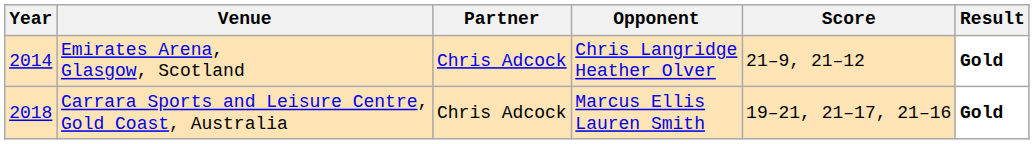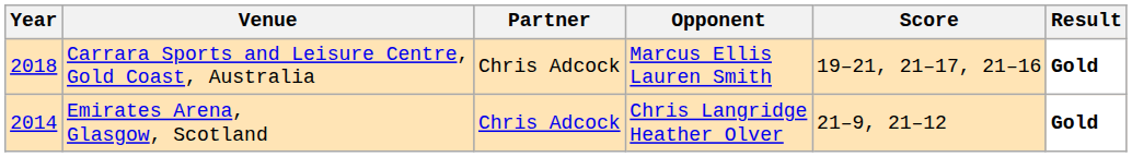rows swapped: Emirates Arena, Glasgow, Scotland <-> Carrara Sports and Leisure Centre, Gold Coast, Australia
